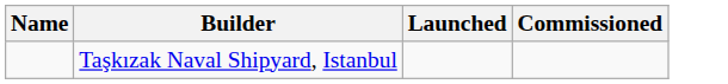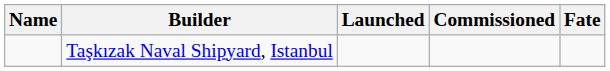+ column: Fate
